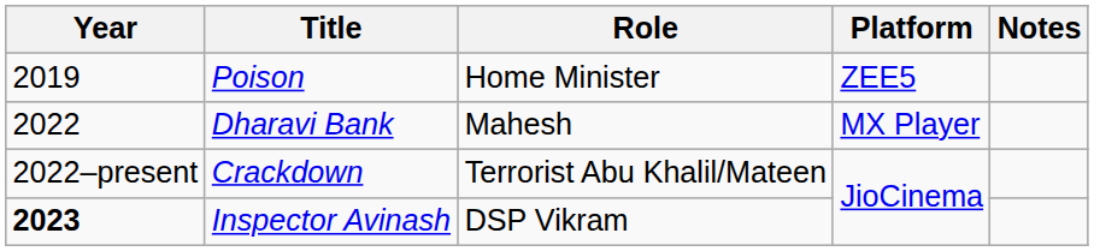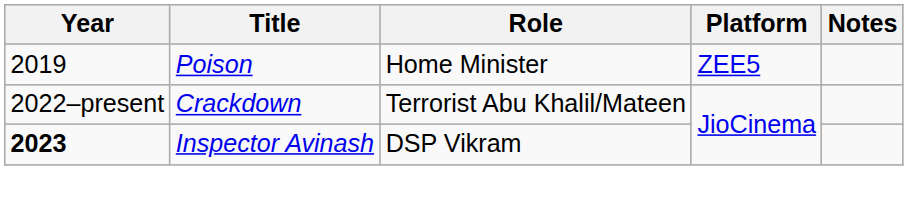- row: 2022 | Dharavi Bank | Mahesh | MX Player
